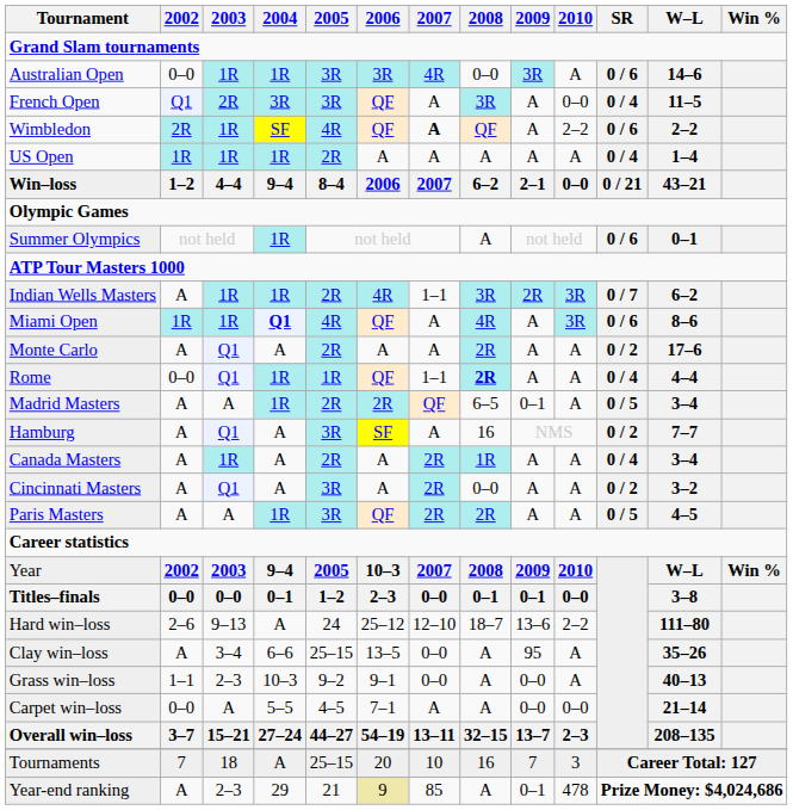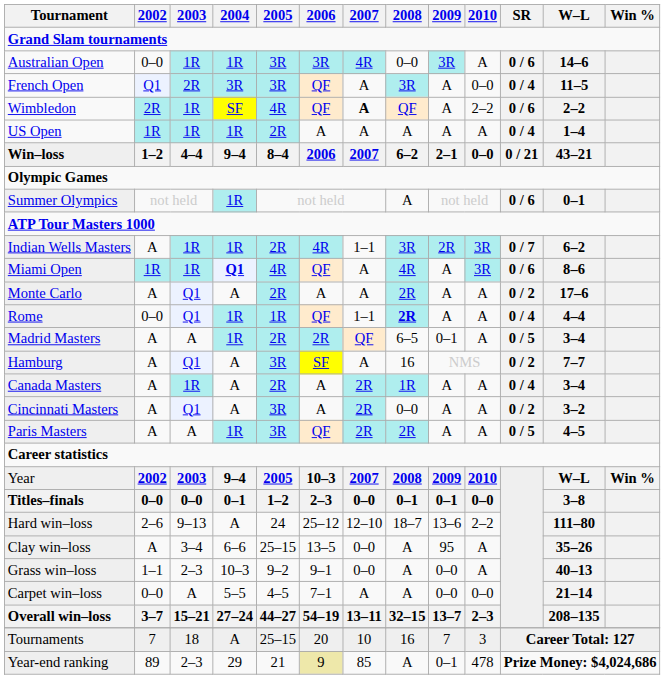Year-end ranking | 2002: A -> 89
